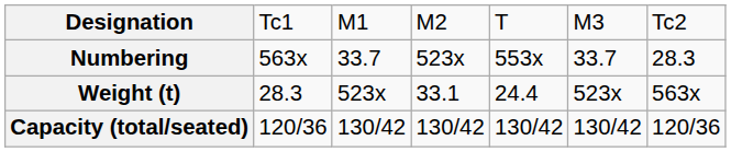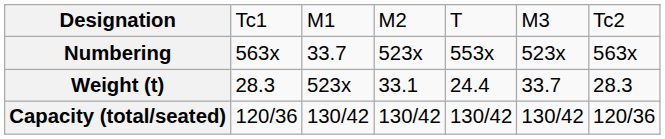Numbering | column 6: 33.7 -> 523x
Numbering | column 7: 28.3 -> 563x
Weight (t) | column 6: 523x -> 33.7
Weight (t) | column 7: 563x -> 28.3
